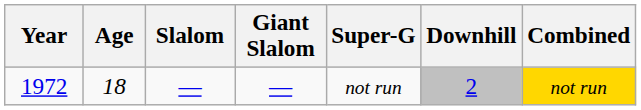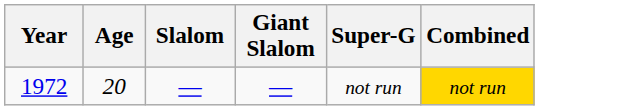- column: Downhill | 2
1972 | Age: 18 -> 20
